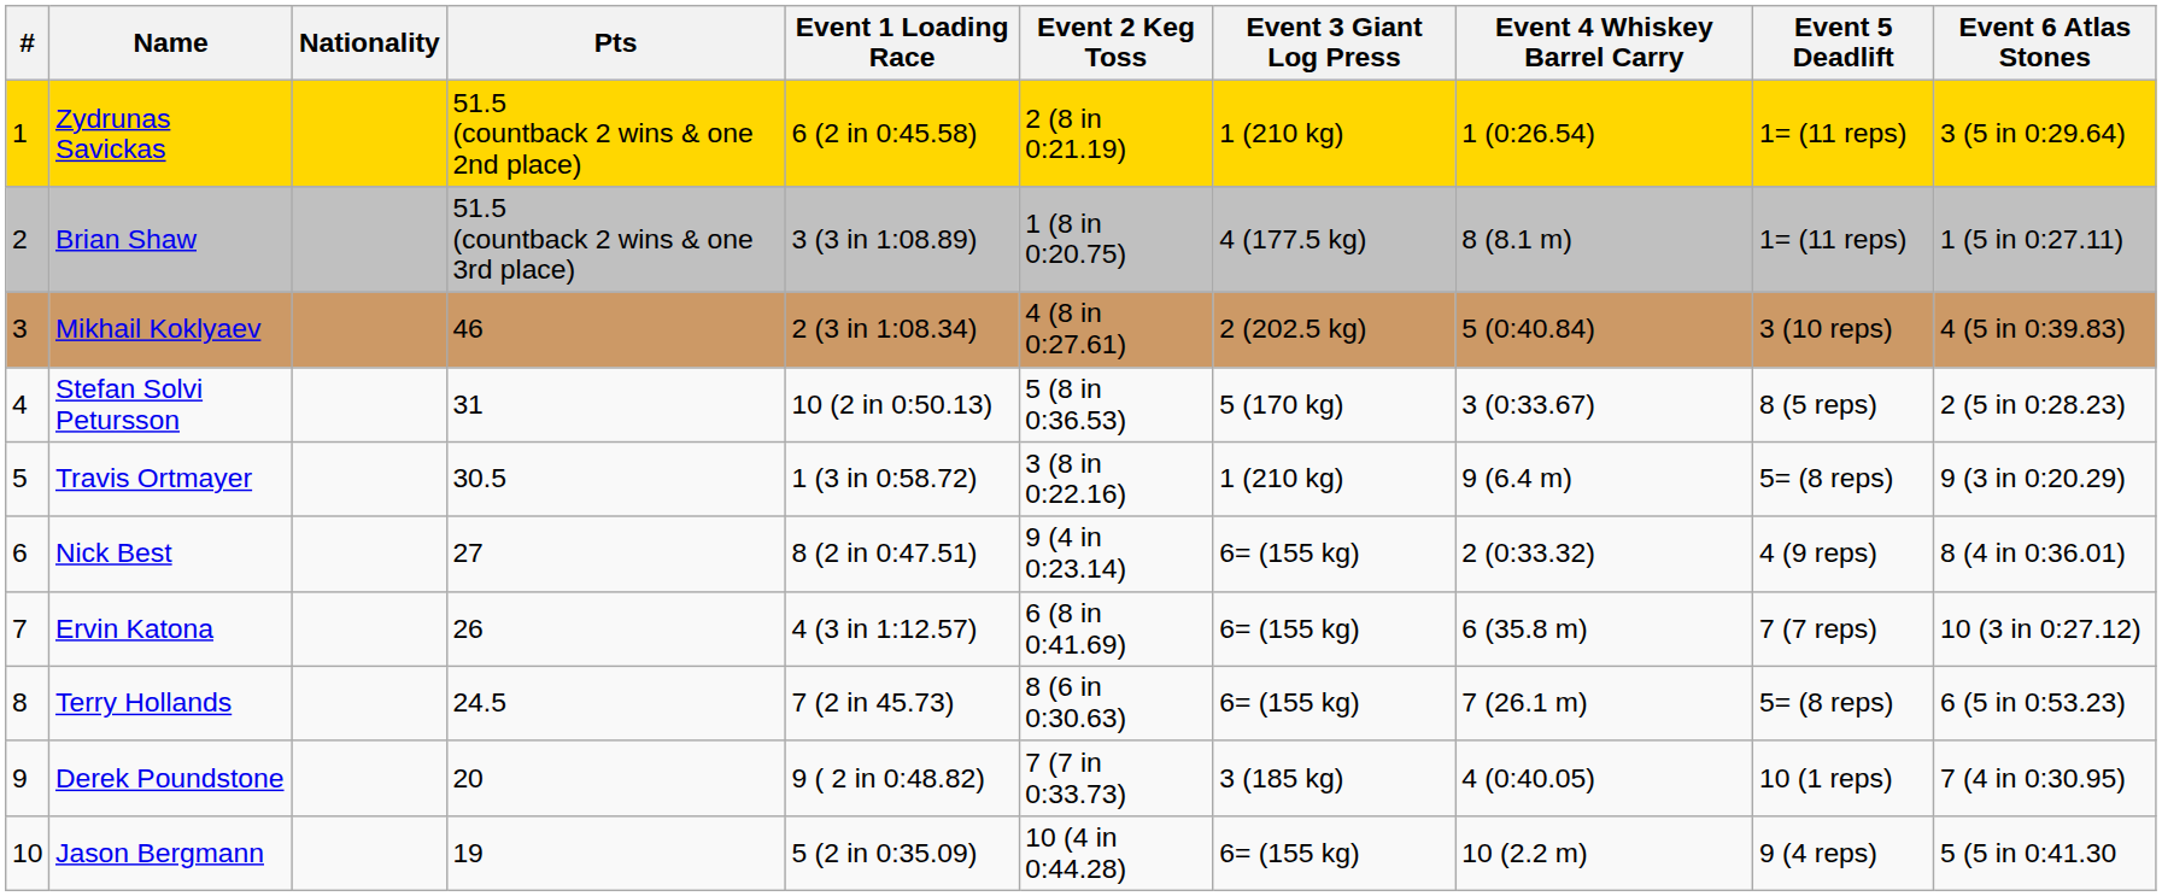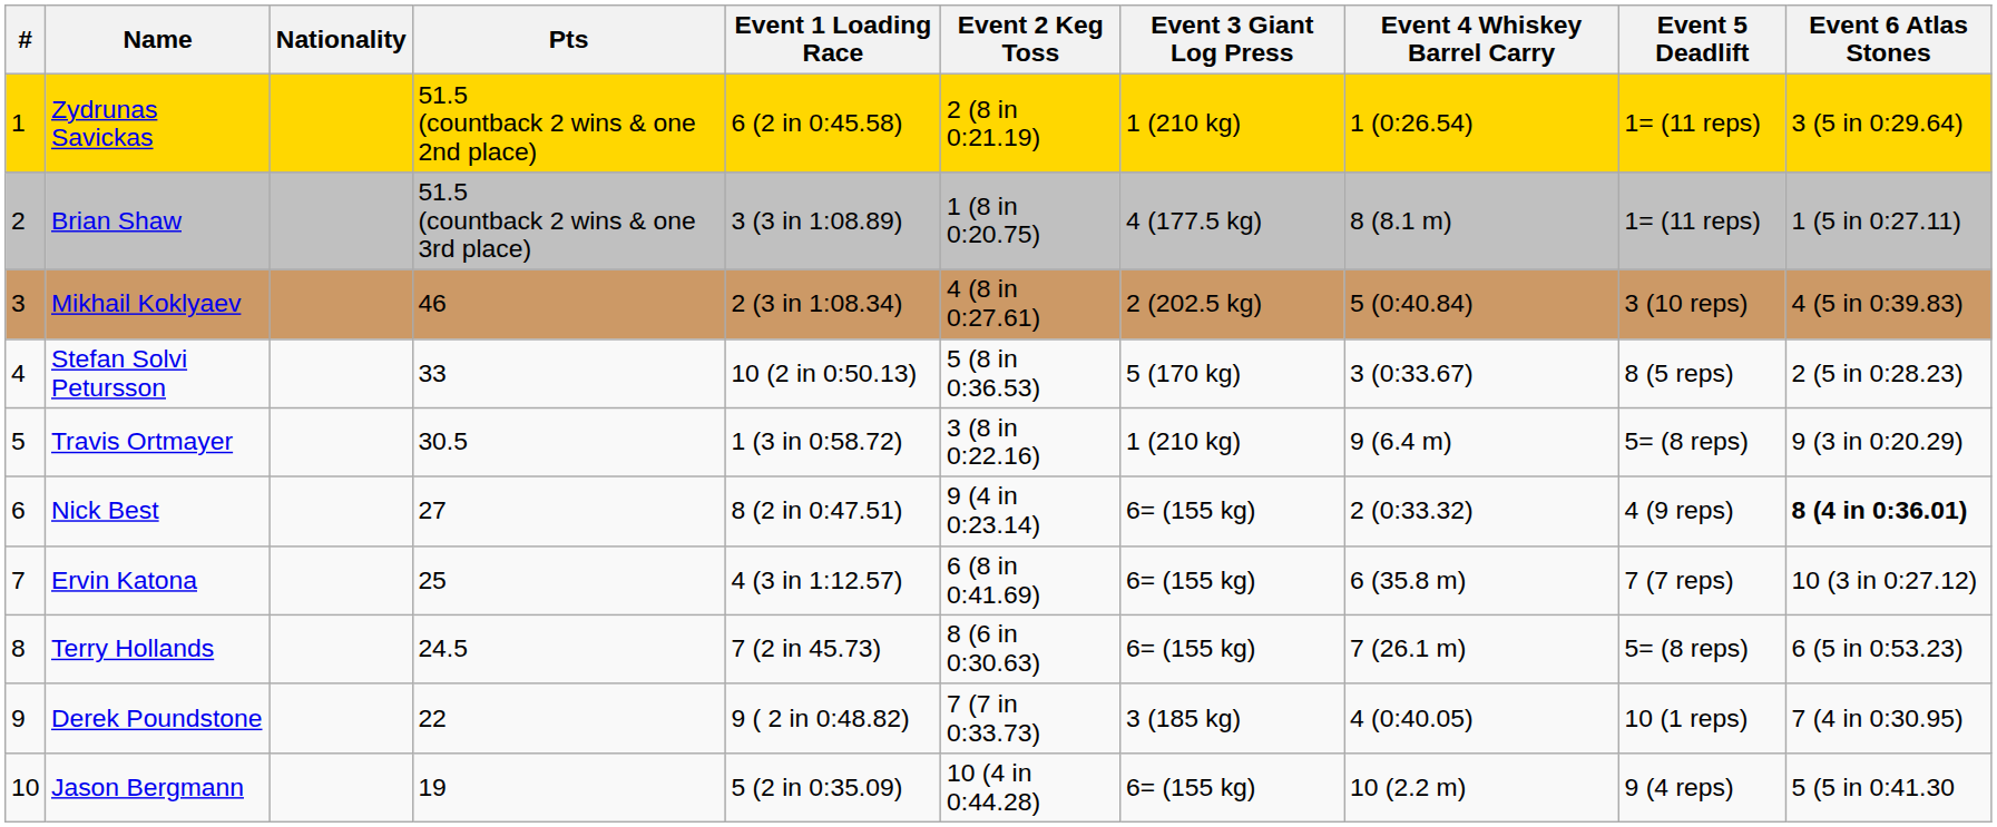Stefan Solvi Petursson | Pts: 31 -> 33
Nick Best | Event 6 Atlas Stones: normal -> bold
Ervin Katona | Pts: 26 -> 25
Derek Poundstone | Pts: 20 -> 22
